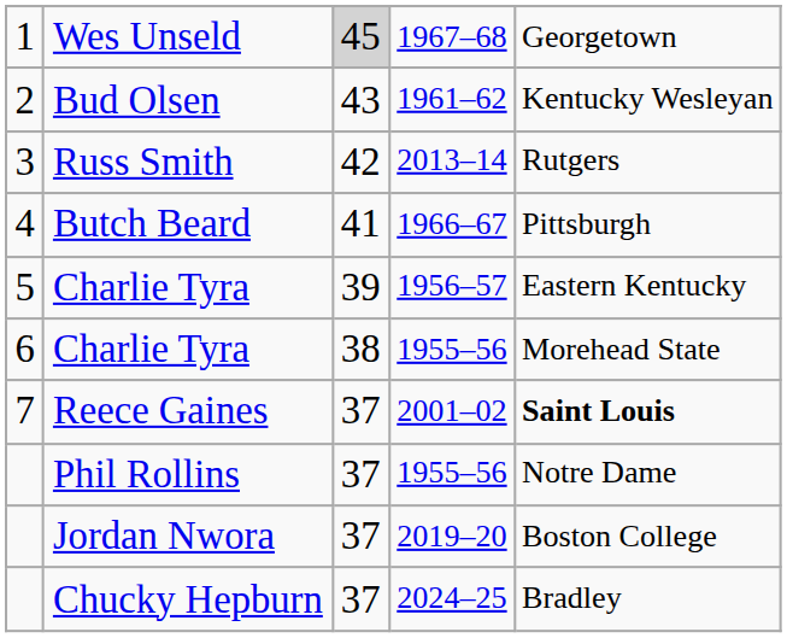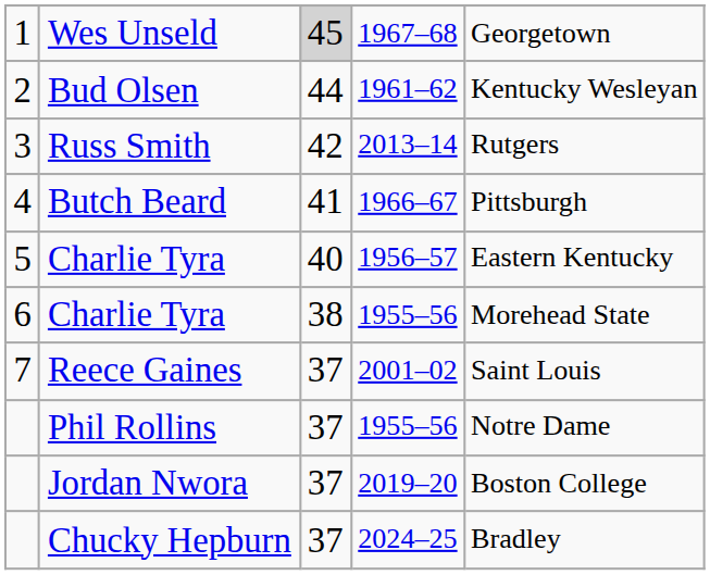Bud Olsen | column 3: 43 -> 44
Charlie Tyra / 1956–57 | column 3: 39 -> 40
Reece Gaines | column 5: bold -> normal
